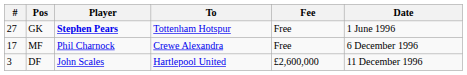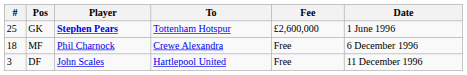GK | #: 27 -> 25
GK | Fee: Free -> £2,600,000
MF | #: 17 -> 18
DF | Fee: £2,600,000 -> Free
